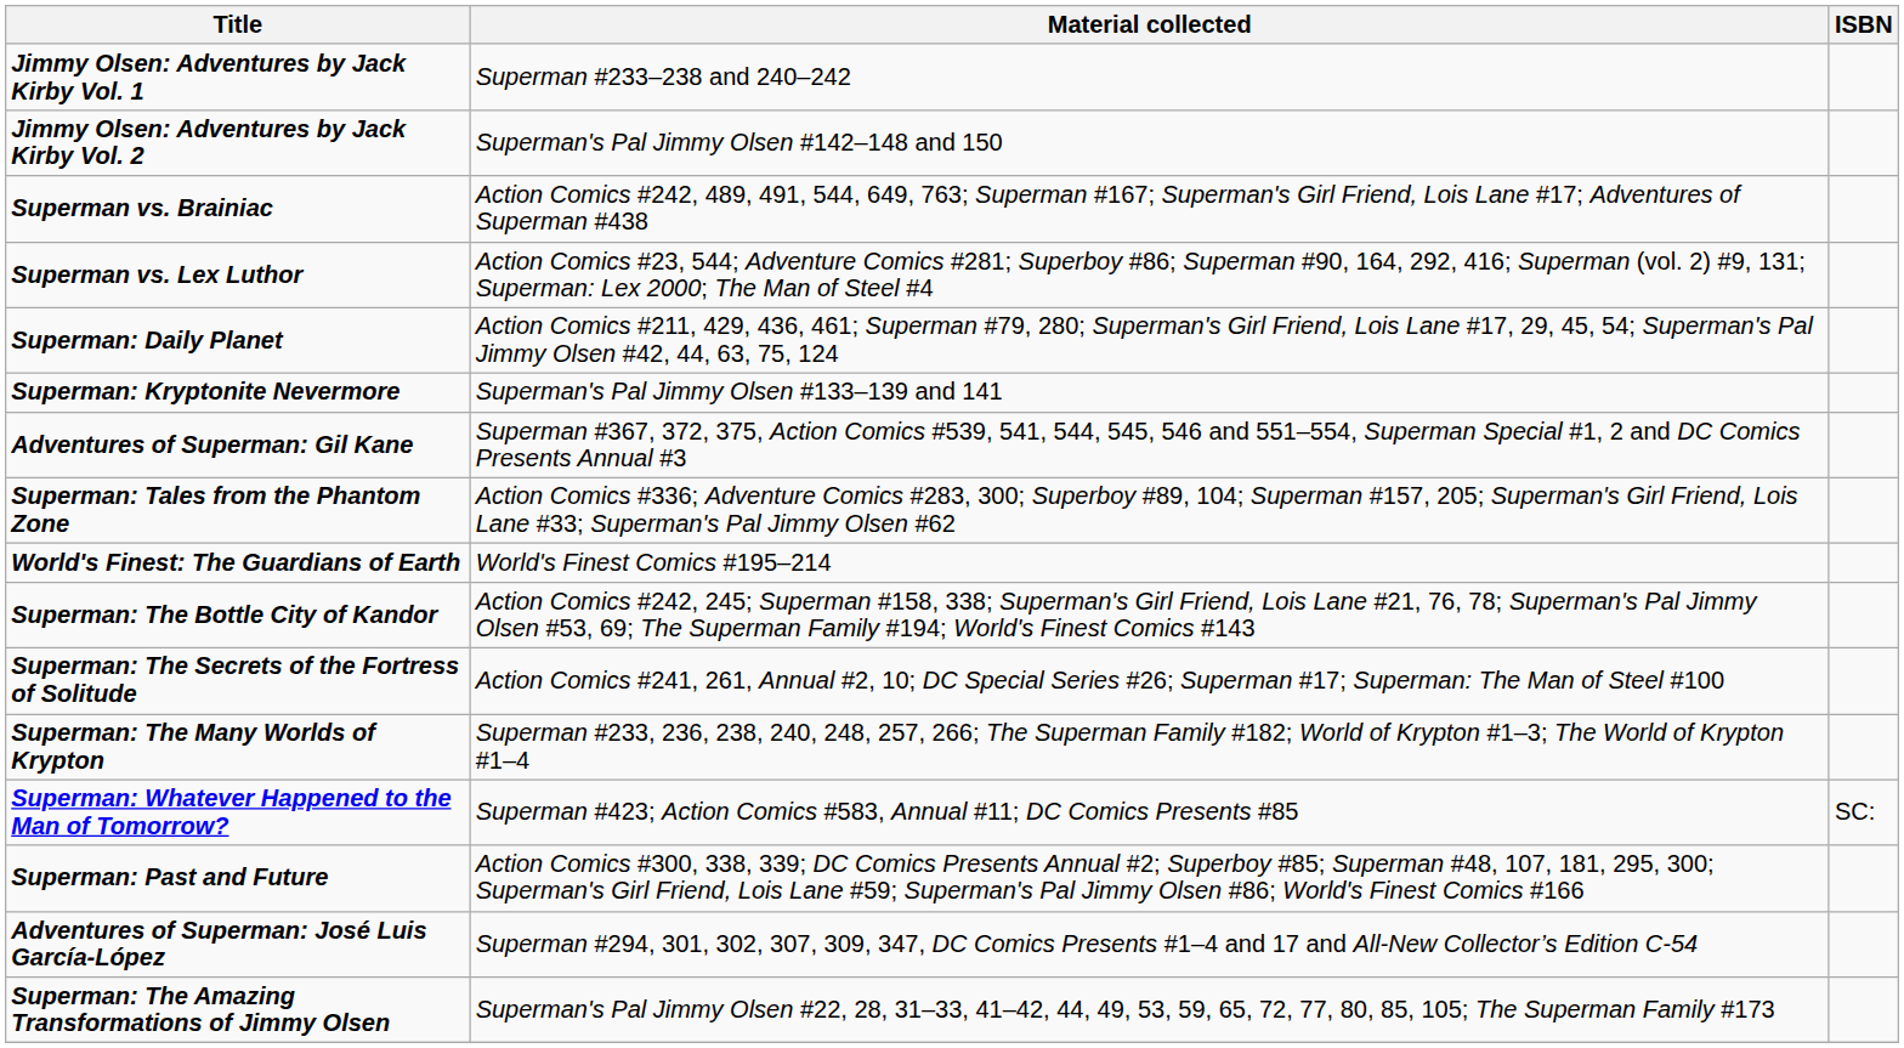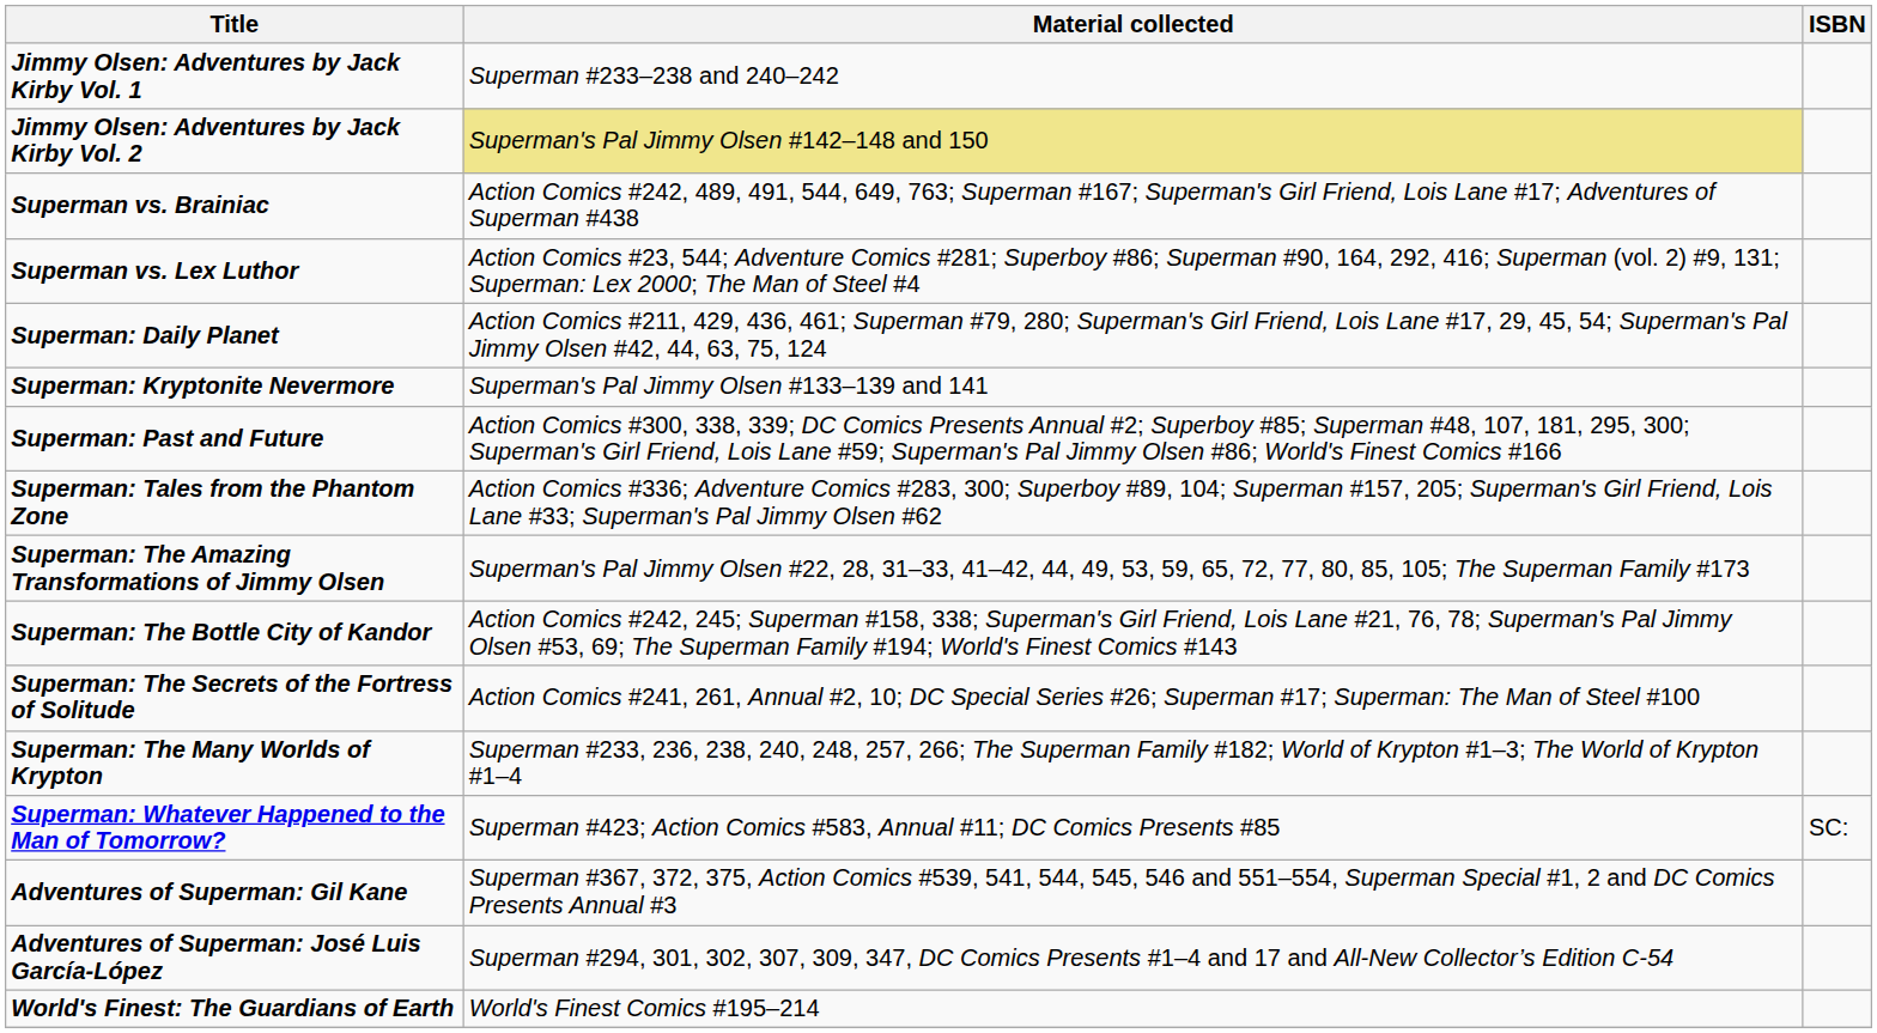Jimmy Olsen: Adventures by Jack Kirby Vol. 2 | Material collected: no background -> khaki background
rows swapped: Superman: Past and Future <-> Adventures of Superman: Gil Kane
rows swapped: Superman: The Amazing Transformations of Jimmy Olsen <-> World's Finest: The Guardians of Earth
